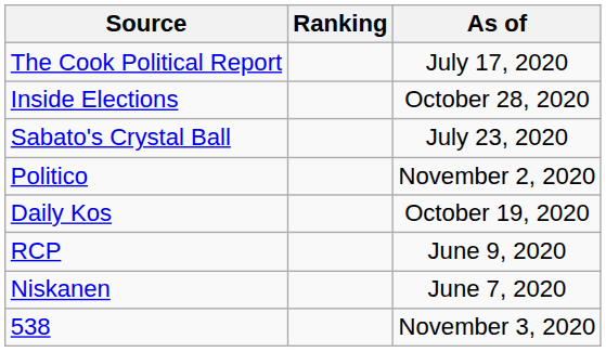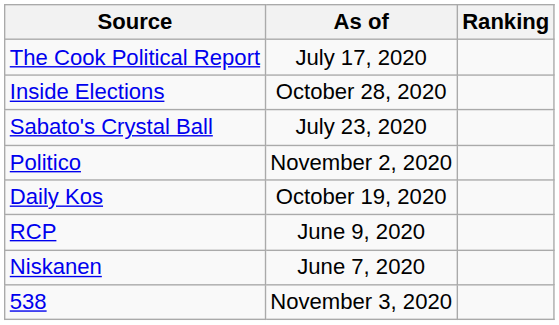columns swapped: Ranking <-> As of
